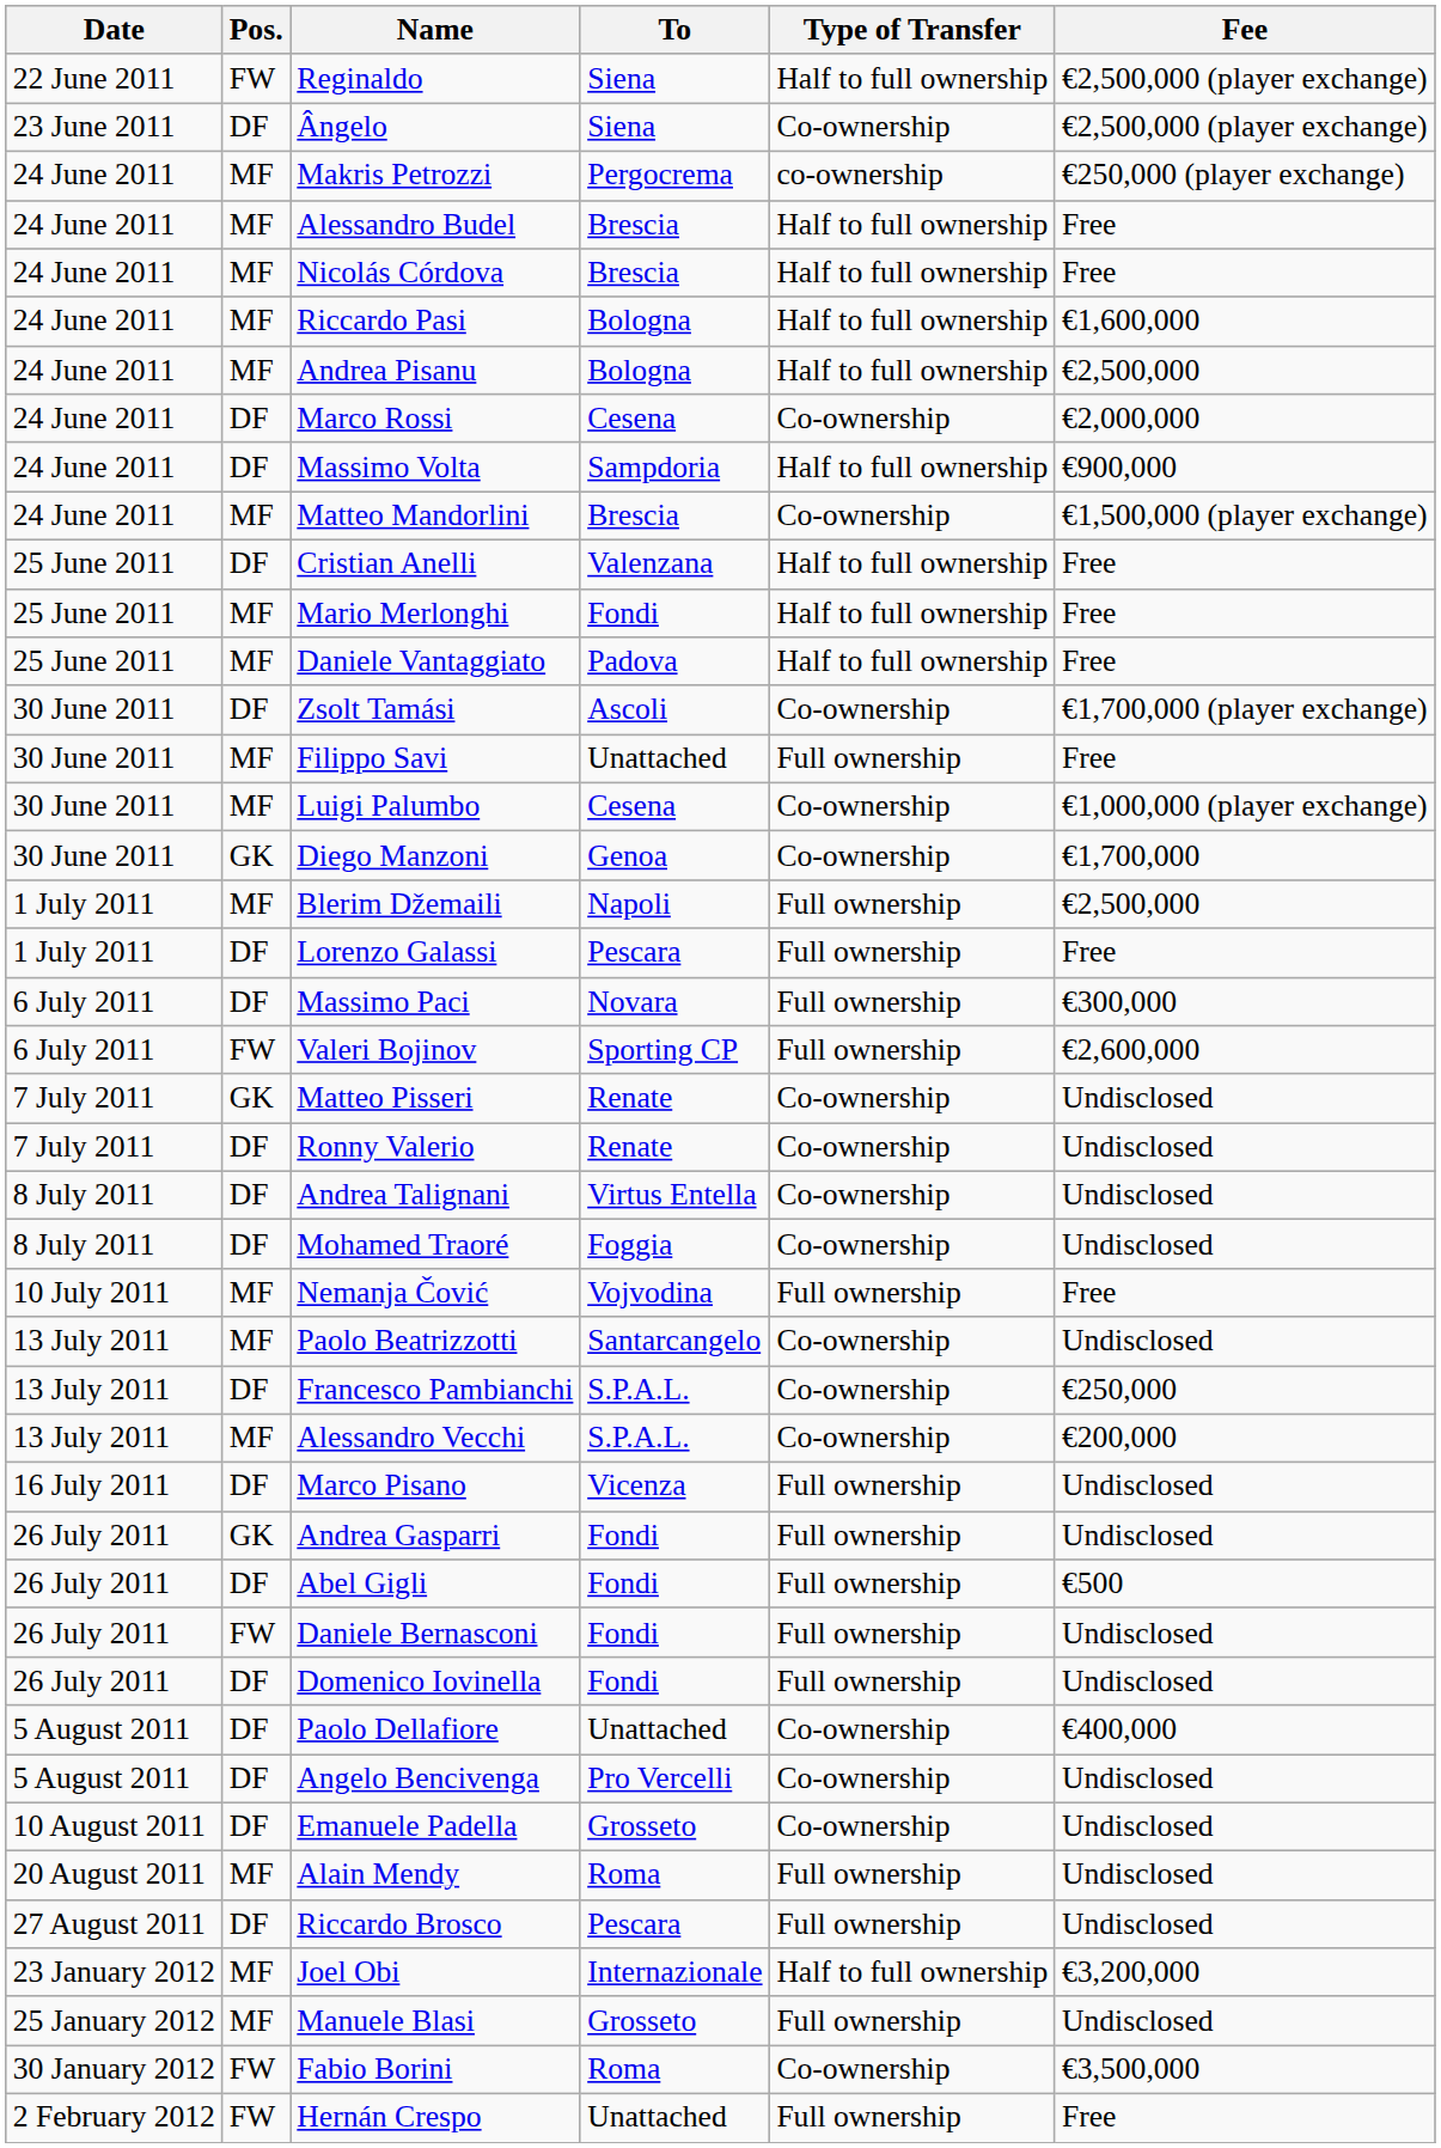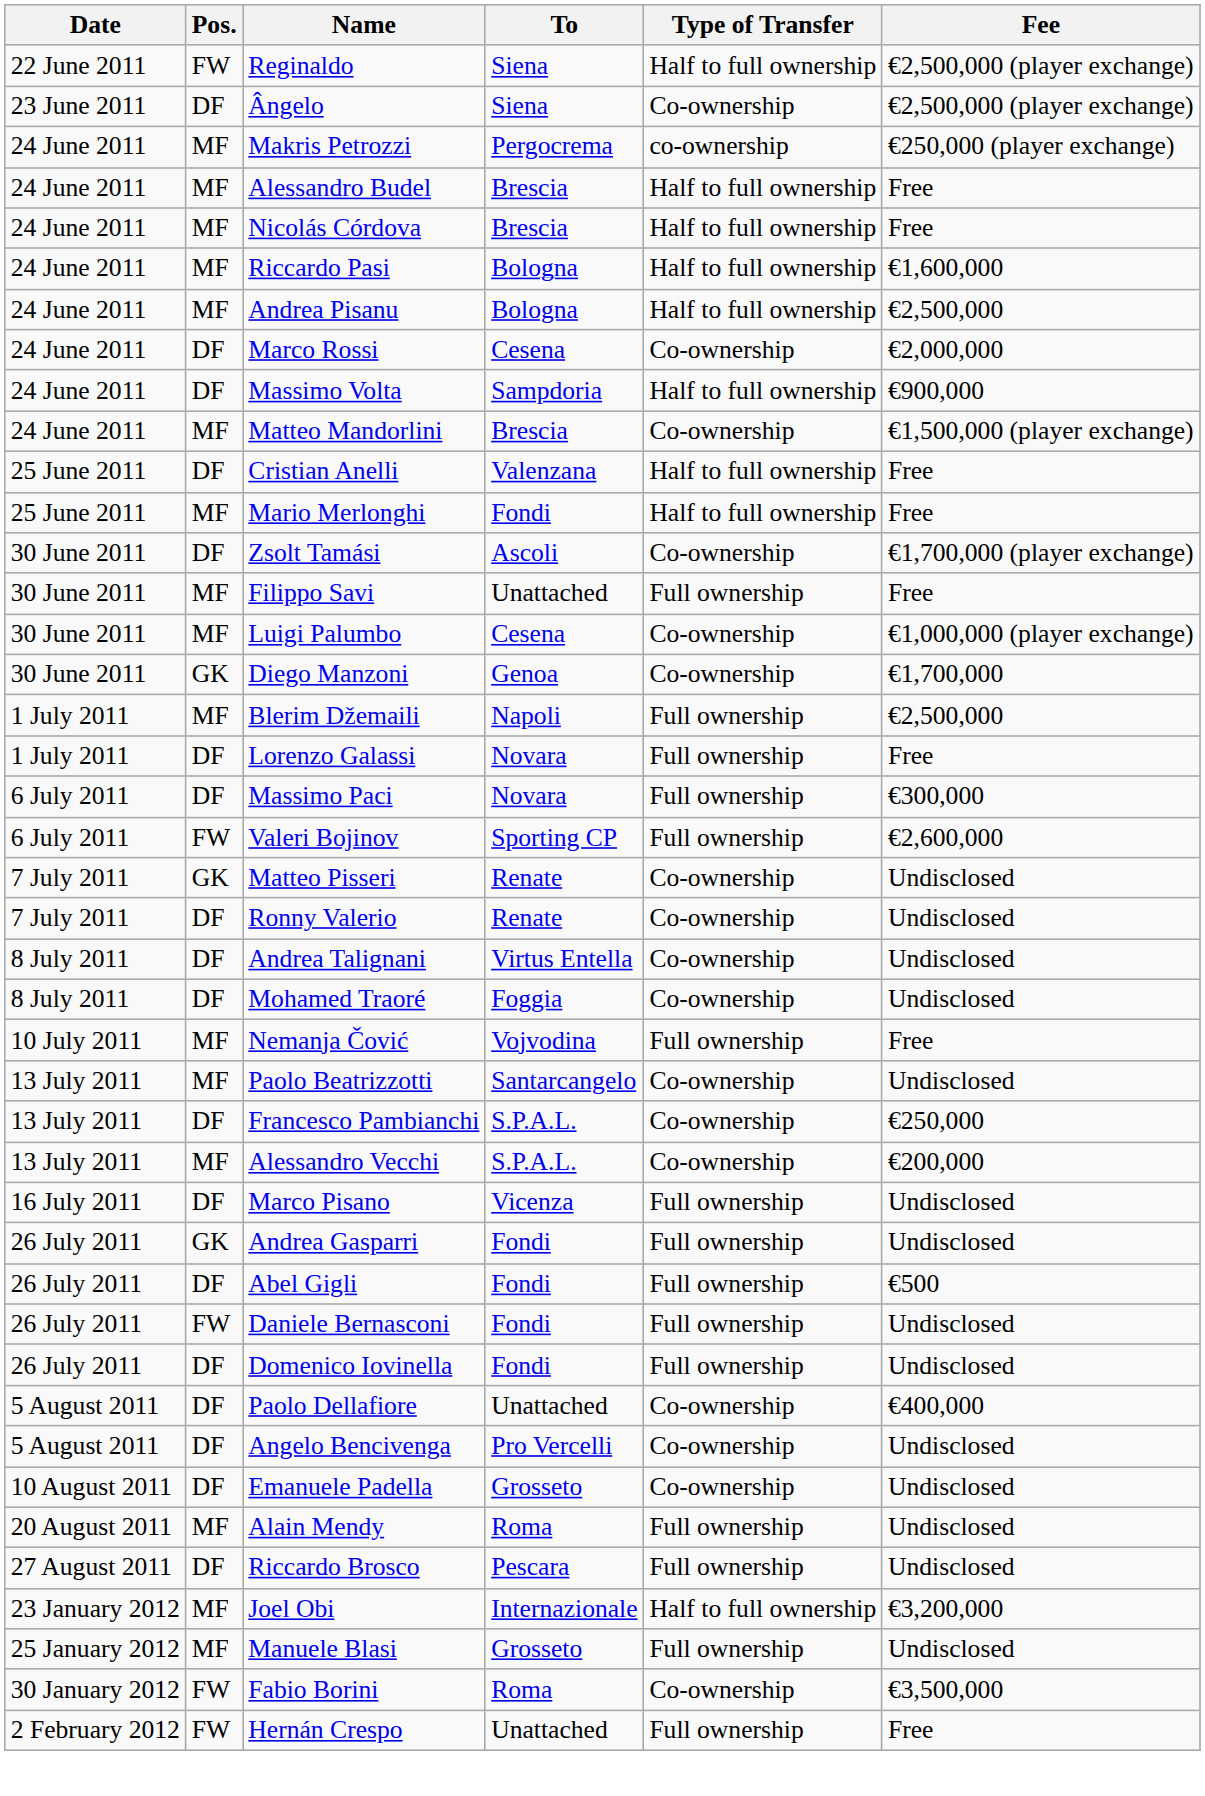- row: 25 June 2011 | MF | Daniele Vantaggiato | Padova | Half to full ownership | Free
Lorenzo Galassi | To: Pescara -> Novara
